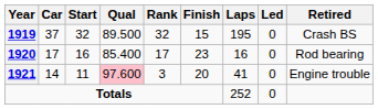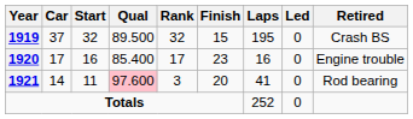1920 | Retired: Rod bearing -> Engine trouble
1921 | Retired: Engine trouble -> Rod bearing
